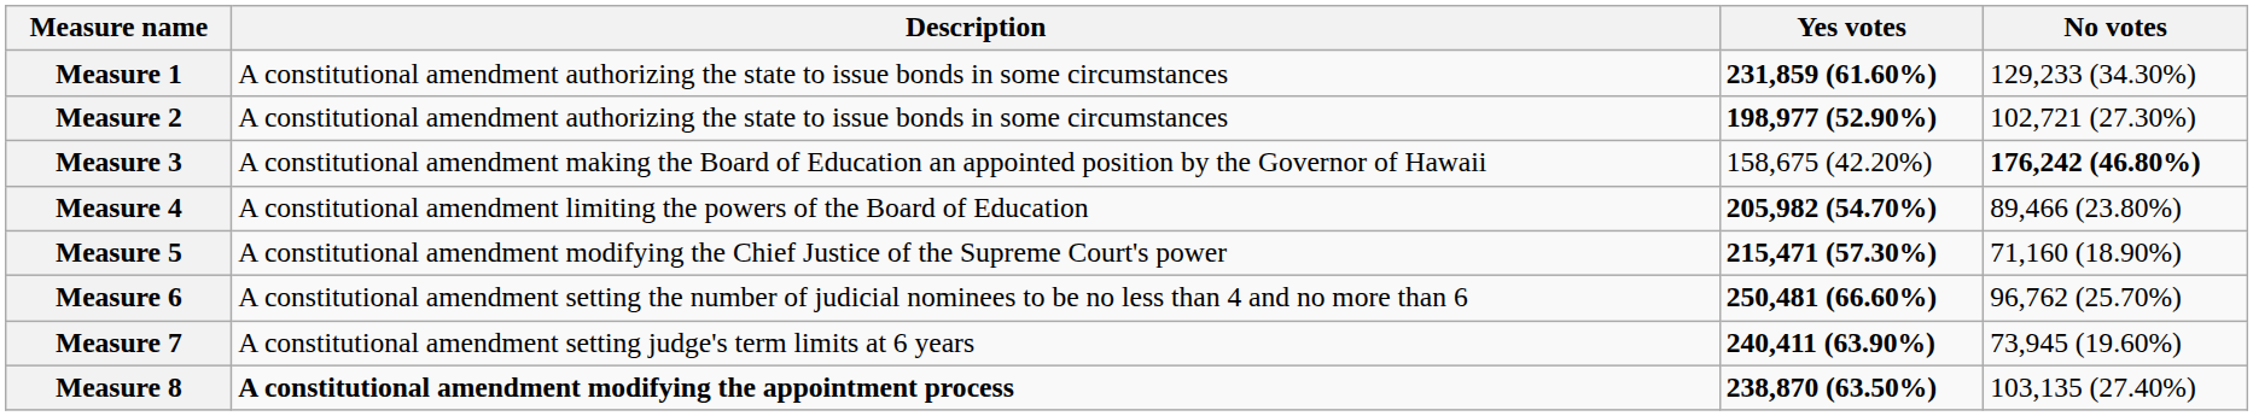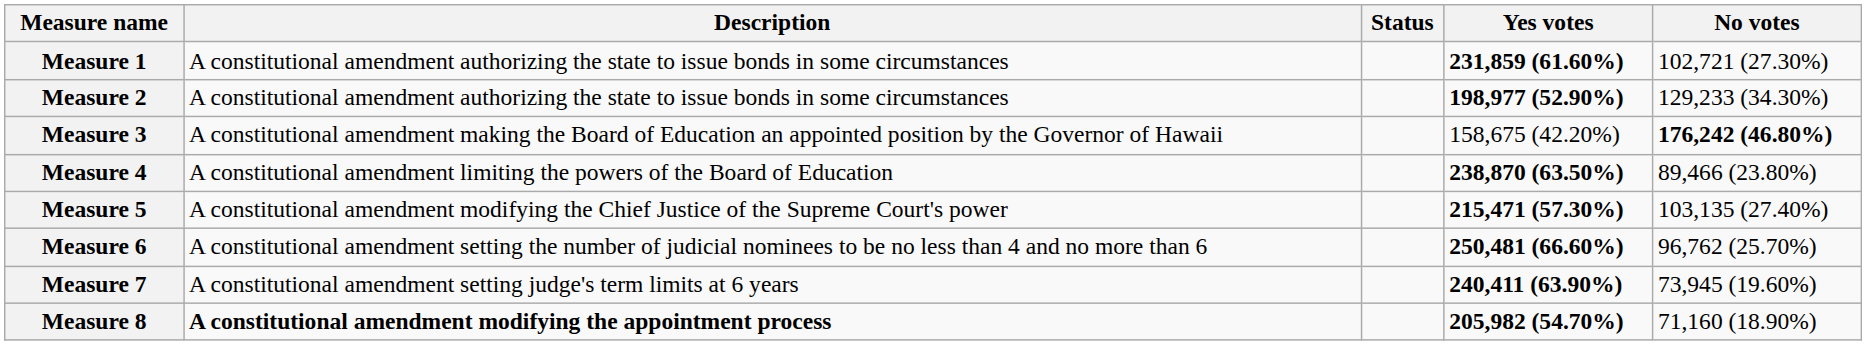+ column: Status
Measure 1 | No votes: 129,233 (34.30%) -> 102,721 (27.30%)
Measure 2 | No votes: 102,721 (27.30%) -> 129,233 (34.30%)
Measure 4 | Yes votes: 205,982 (54.70%) -> 238,870 (63.50%)
Measure 5 | No votes: 71,160 (18.90%) -> 103,135 (27.40%)
Measure 8 | Yes votes: 238,870 (63.50%) -> 205,982 (54.70%)
Measure 8 | No votes: 103,135 (27.40%) -> 71,160 (18.90%)
